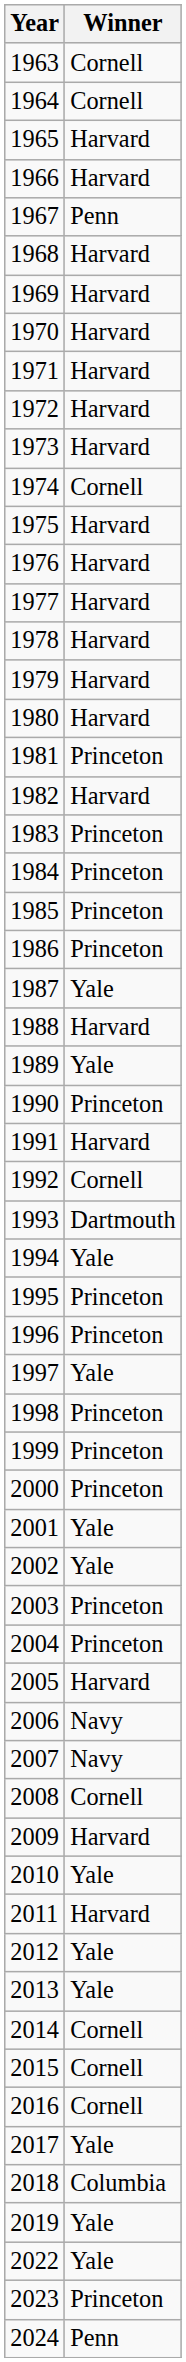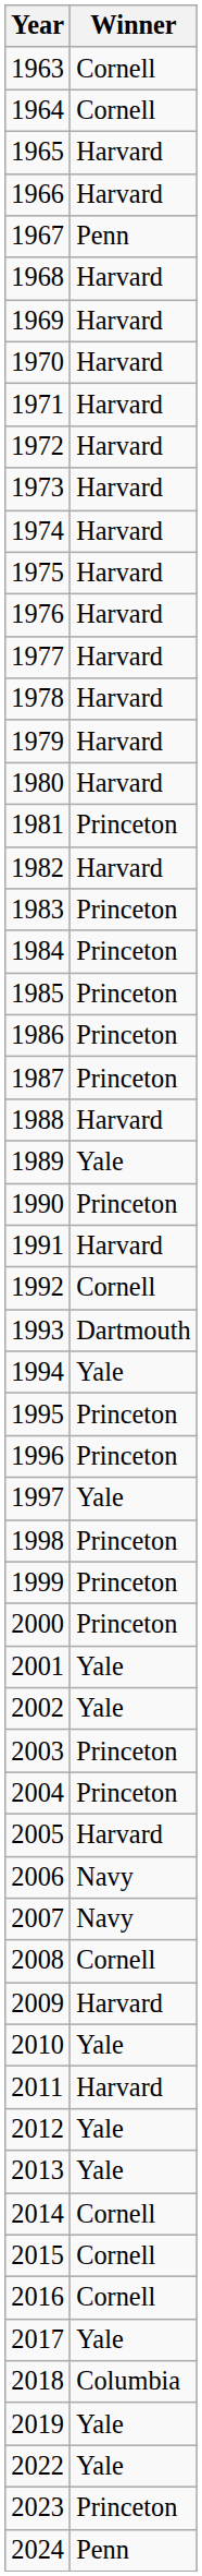1974 | Winner: Cornell -> Harvard
1987 | Winner: Yale -> Princeton
